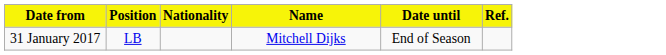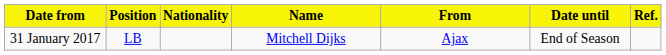+ column: From | Ajax
